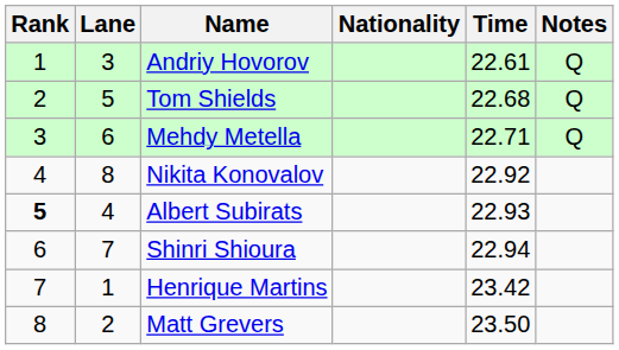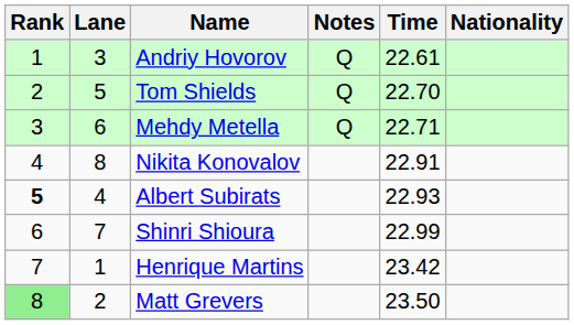columns swapped: Nationality <-> Notes
Tom Shields | Time: 22.68 -> 22.70
Nikita Konovalov | Time: 22.92 -> 22.91
Shinri Shioura | Time: 22.94 -> 22.99
Matt Grevers | Rank: no background -> lightgreen background
